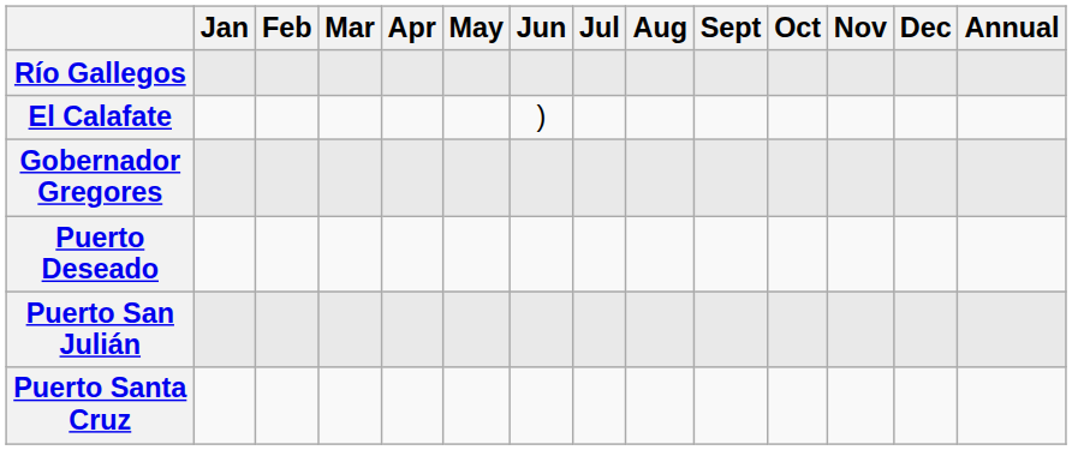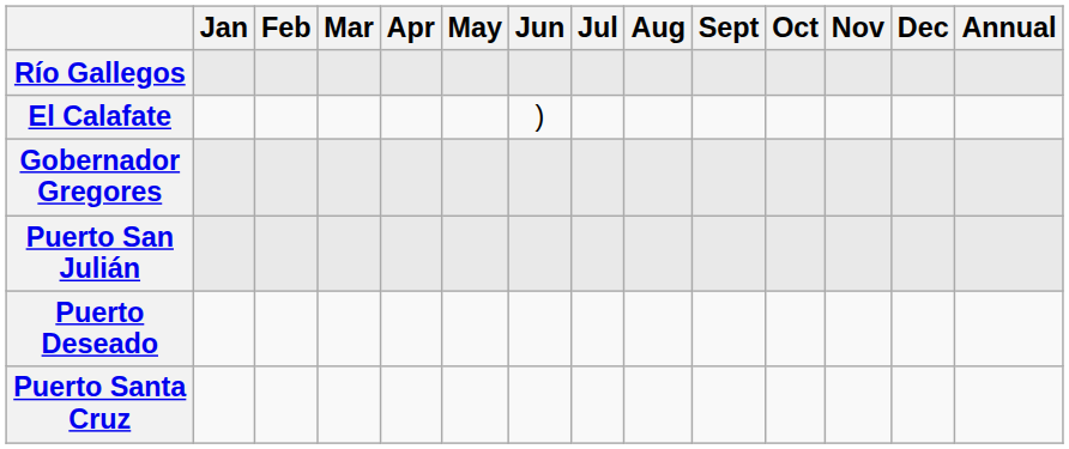rows swapped: Puerto Deseado <-> Puerto San Julián
